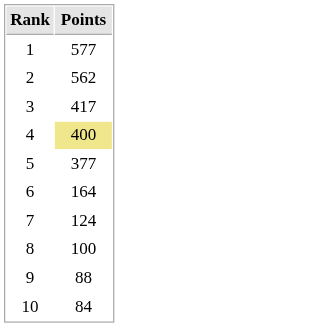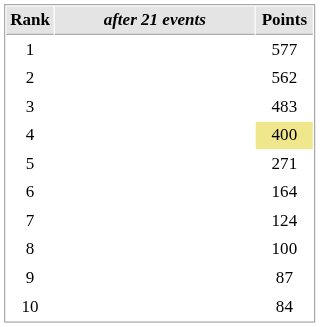+ column: after 21 events
3 | Points: 417 -> 483
5 | Points: 377 -> 271
9 | Points: 88 -> 87
